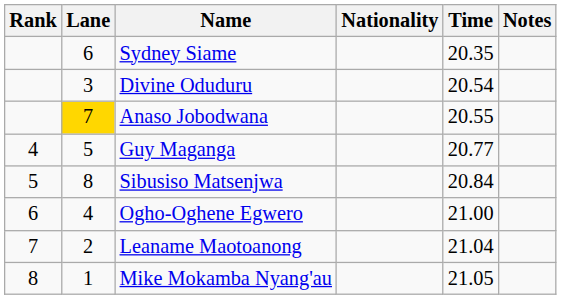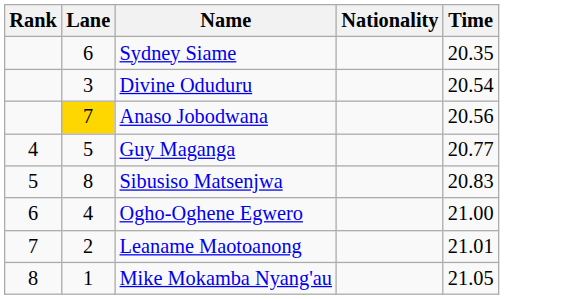- column: Notes
Anaso Jobodwana | Time: 20.55 -> 20.56
Sibusiso Matsenjwa | Time: 20.84 -> 20.83
Leaname Maotoanong | Time: 21.04 -> 21.01
